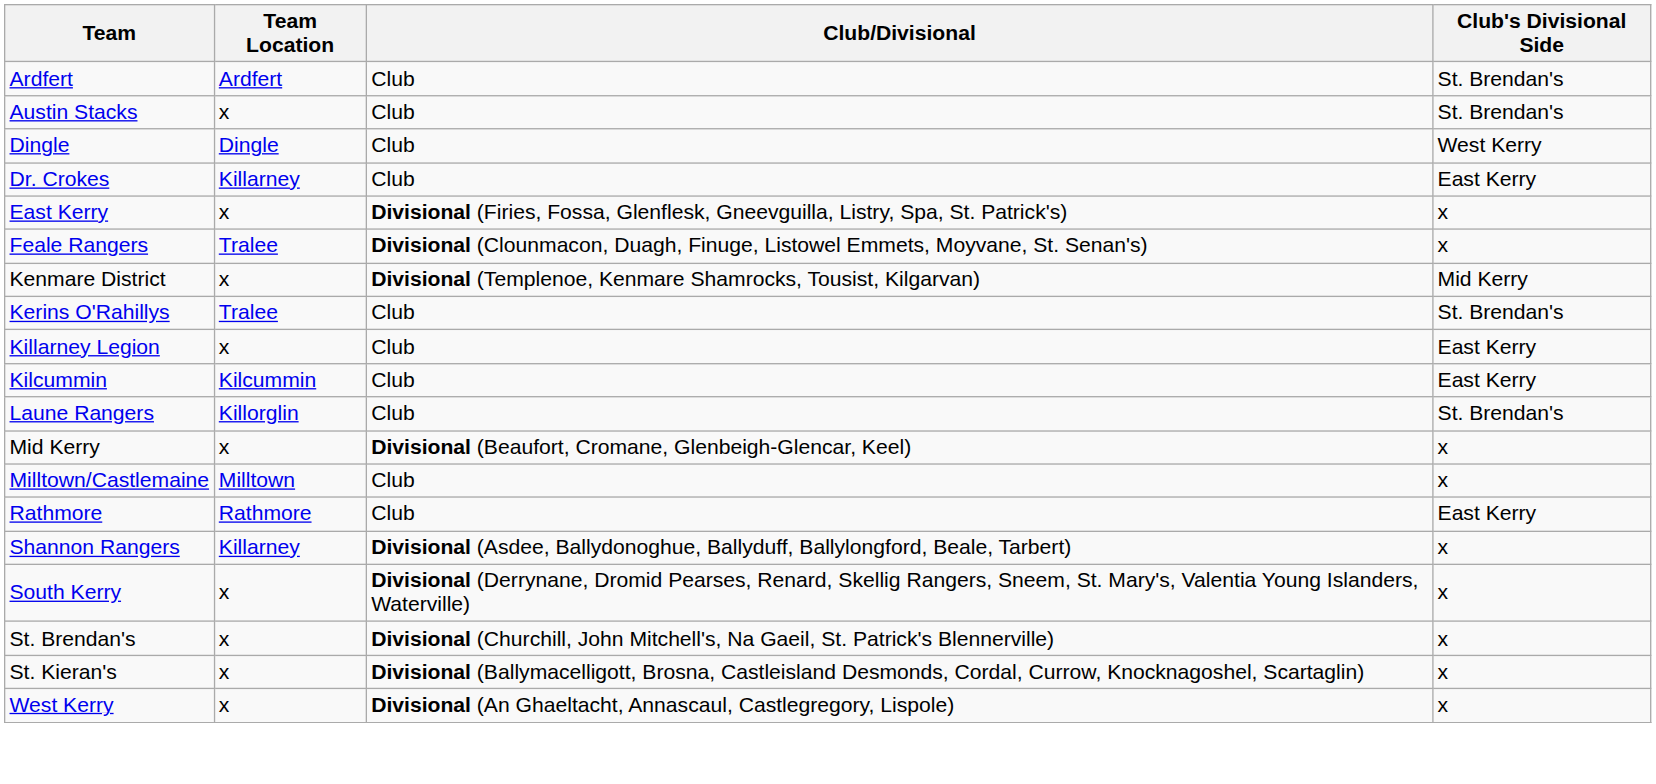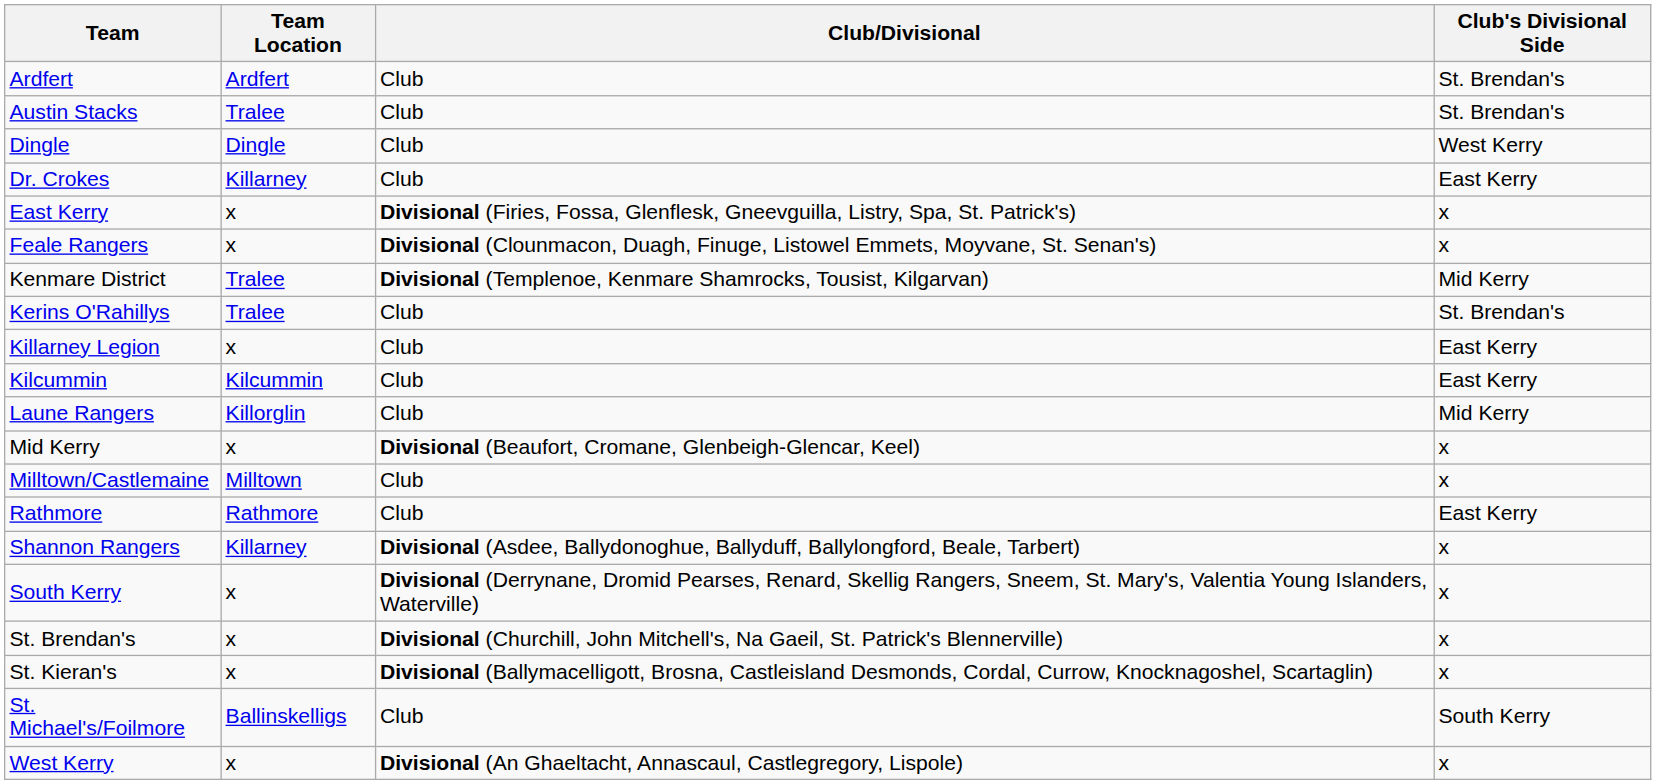Austin Stacks | Team Location: x -> Tralee
Feale Rangers | Team Location: Tralee -> x
Kenmare District | Team Location: x -> Tralee
Laune Rangers | Club's Divisional Side: St. Brendan's -> Mid Kerry
+ row: St. Michael's/Foilmore | Ballinskelligs | Club | South Kerry
